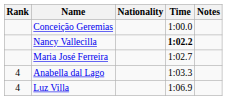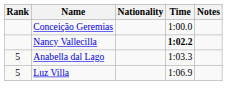- row: Maria José Ferreira | 1:02.7
Anabella dal Lago | Rank: 4 -> 5
Luz Villa | Rank: 4 -> 5
